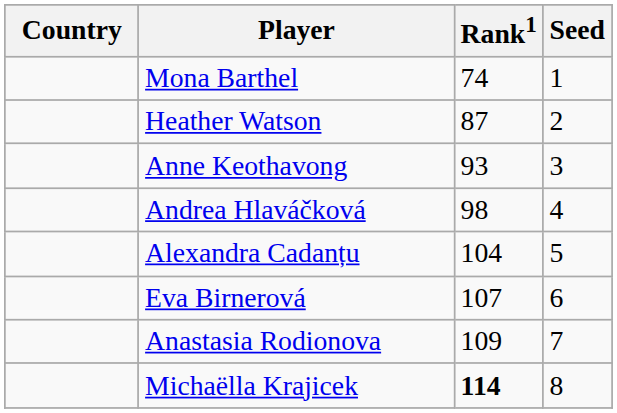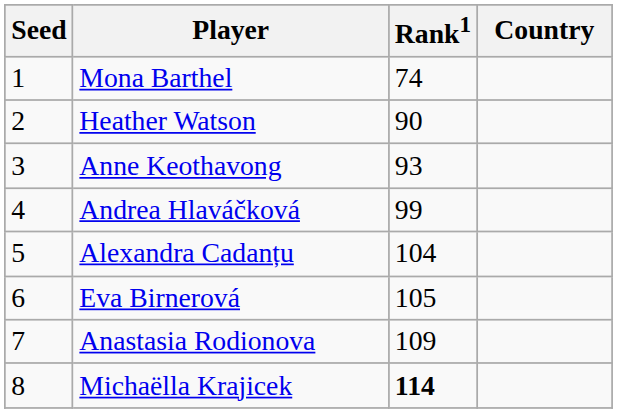columns swapped: Country <-> Seed
Heather Watson | Rank1: 87 -> 90
Andrea Hlaváčková | Rank1: 98 -> 99
Eva Birnerová | Rank1: 107 -> 105
